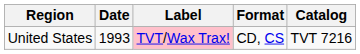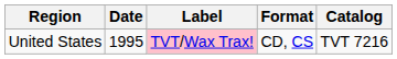United States | Date: 1993 -> 1995
